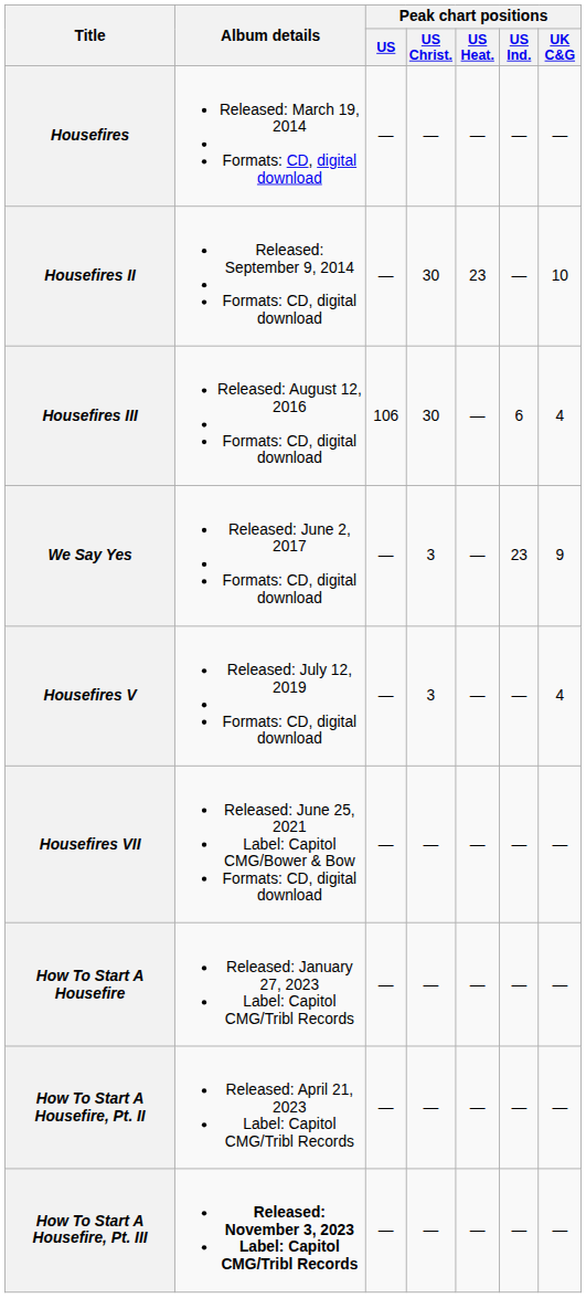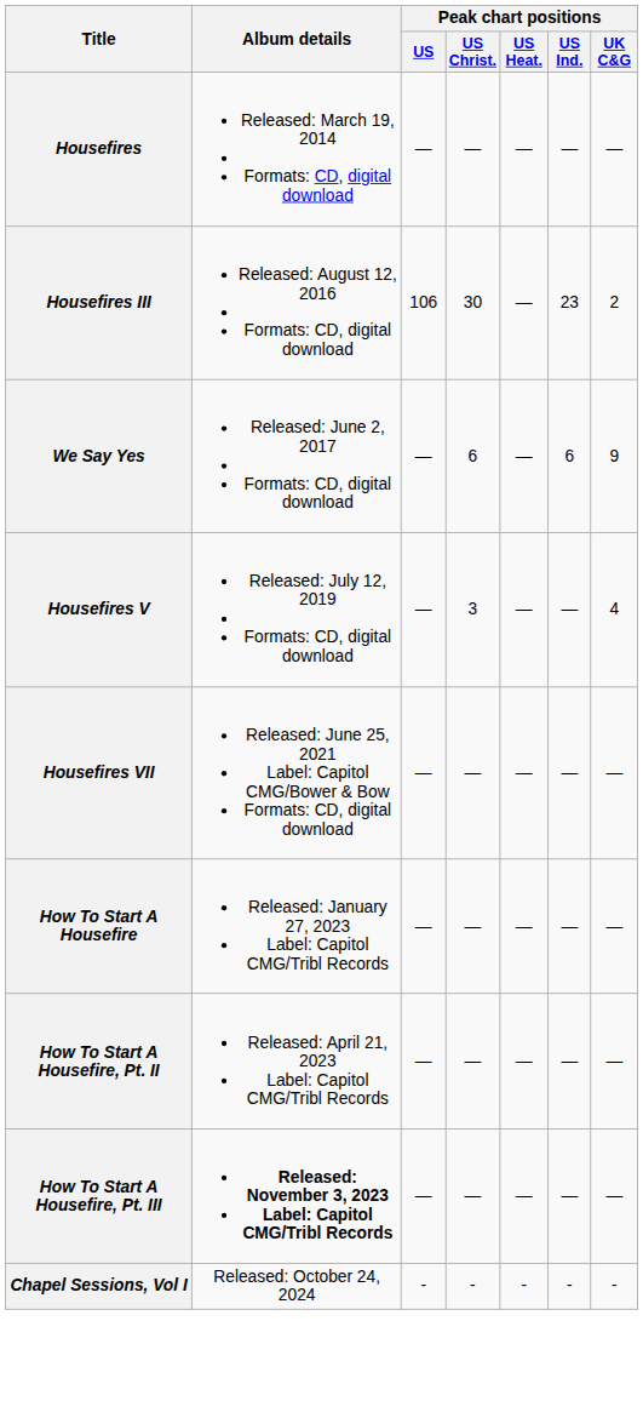- row: Housefires II | Released: September 9, 2014 Formats: CD, digital download | — | 30 | 23 | — | 10
Housefires III | Peak chart positions / US Ind.: 6 -> 23
Housefires III | Peak chart positions / UK C&G: 4 -> 2
We Say Yes | Peak chart positions / US Christ.: 3 -> 6
We Say Yes | Peak chart positions / US Ind.: 23 -> 6
+ row: Chapel Sessions, Vol I | Released: October 24, 2024 | - | - | - | - | -
